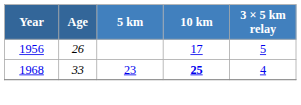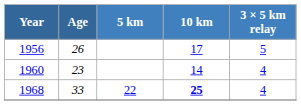+ row: 1960 | 23 | 14 | 4
1968 | 5 km: 23 -> 22
